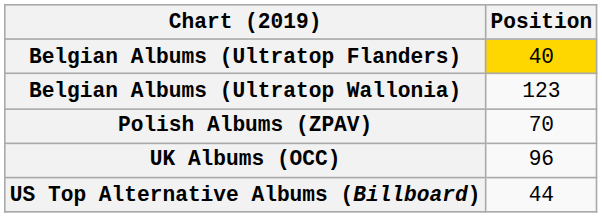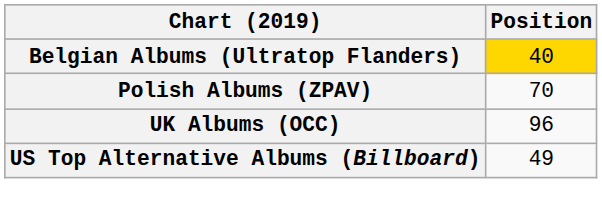- row: Belgian Albums (Ultratop Wallonia) | 123
US Top Alternative Albums (Billboard) | Position: 44 -> 49
